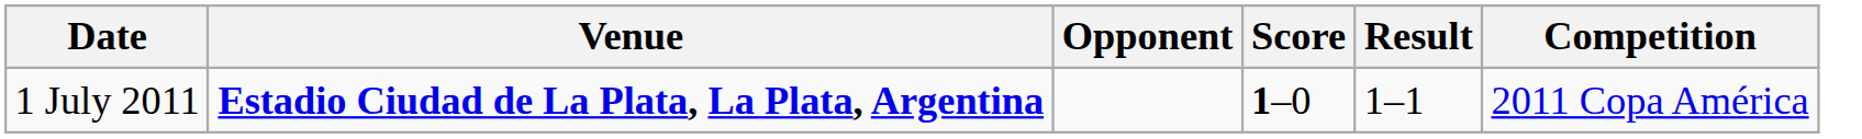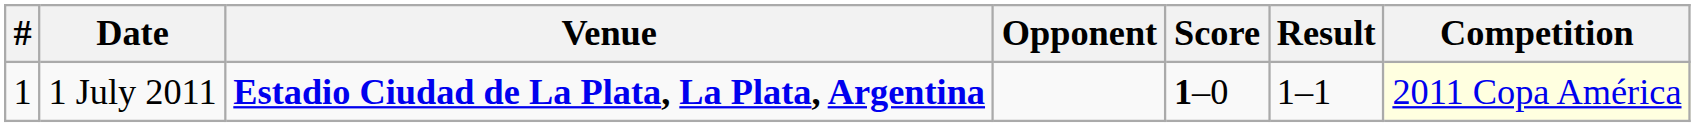+ column: # | 1
1 July 2011 | Competition: no background -> lightyellow background
